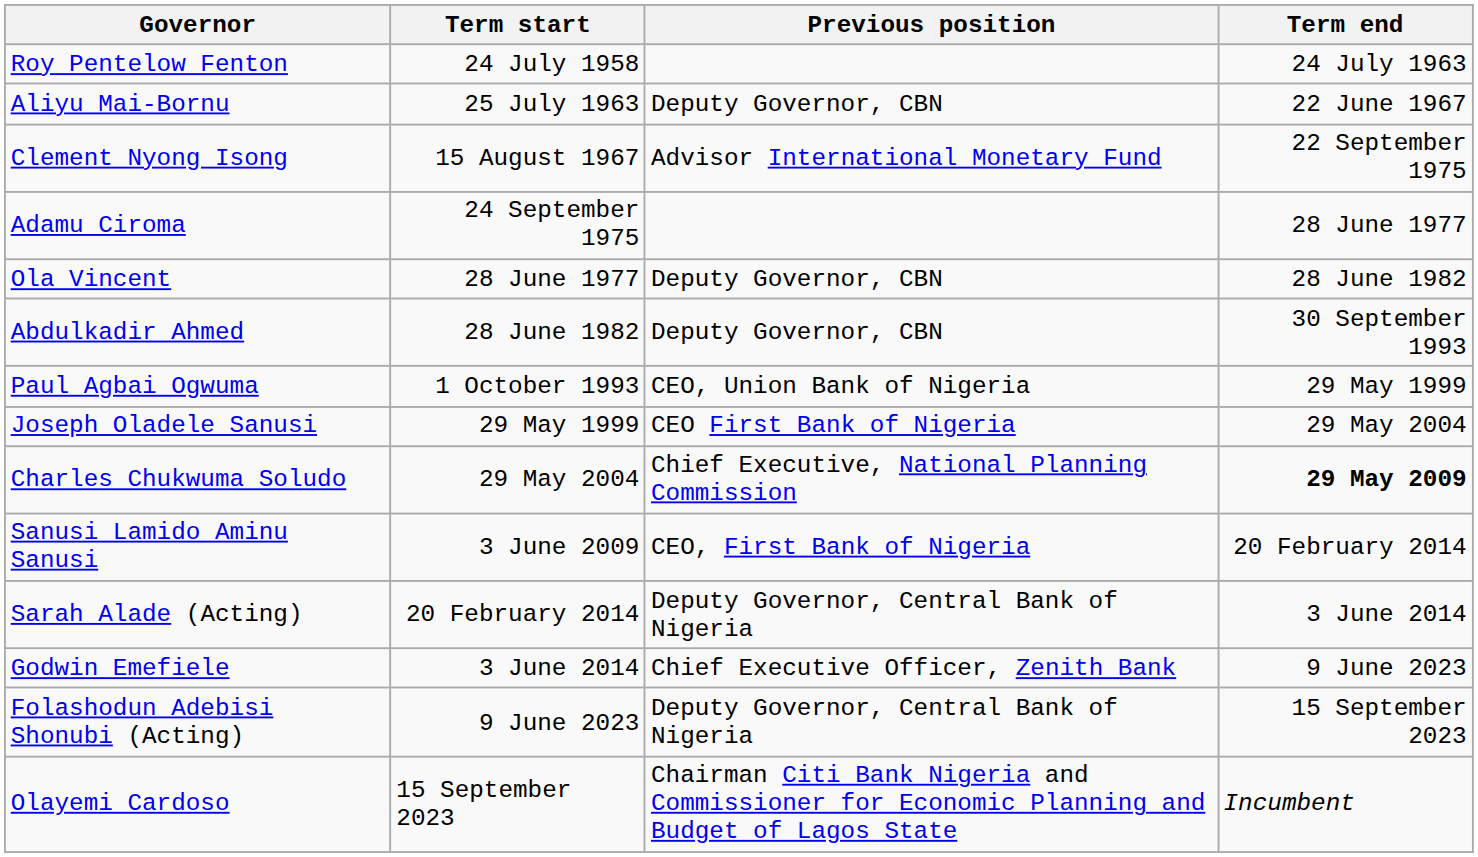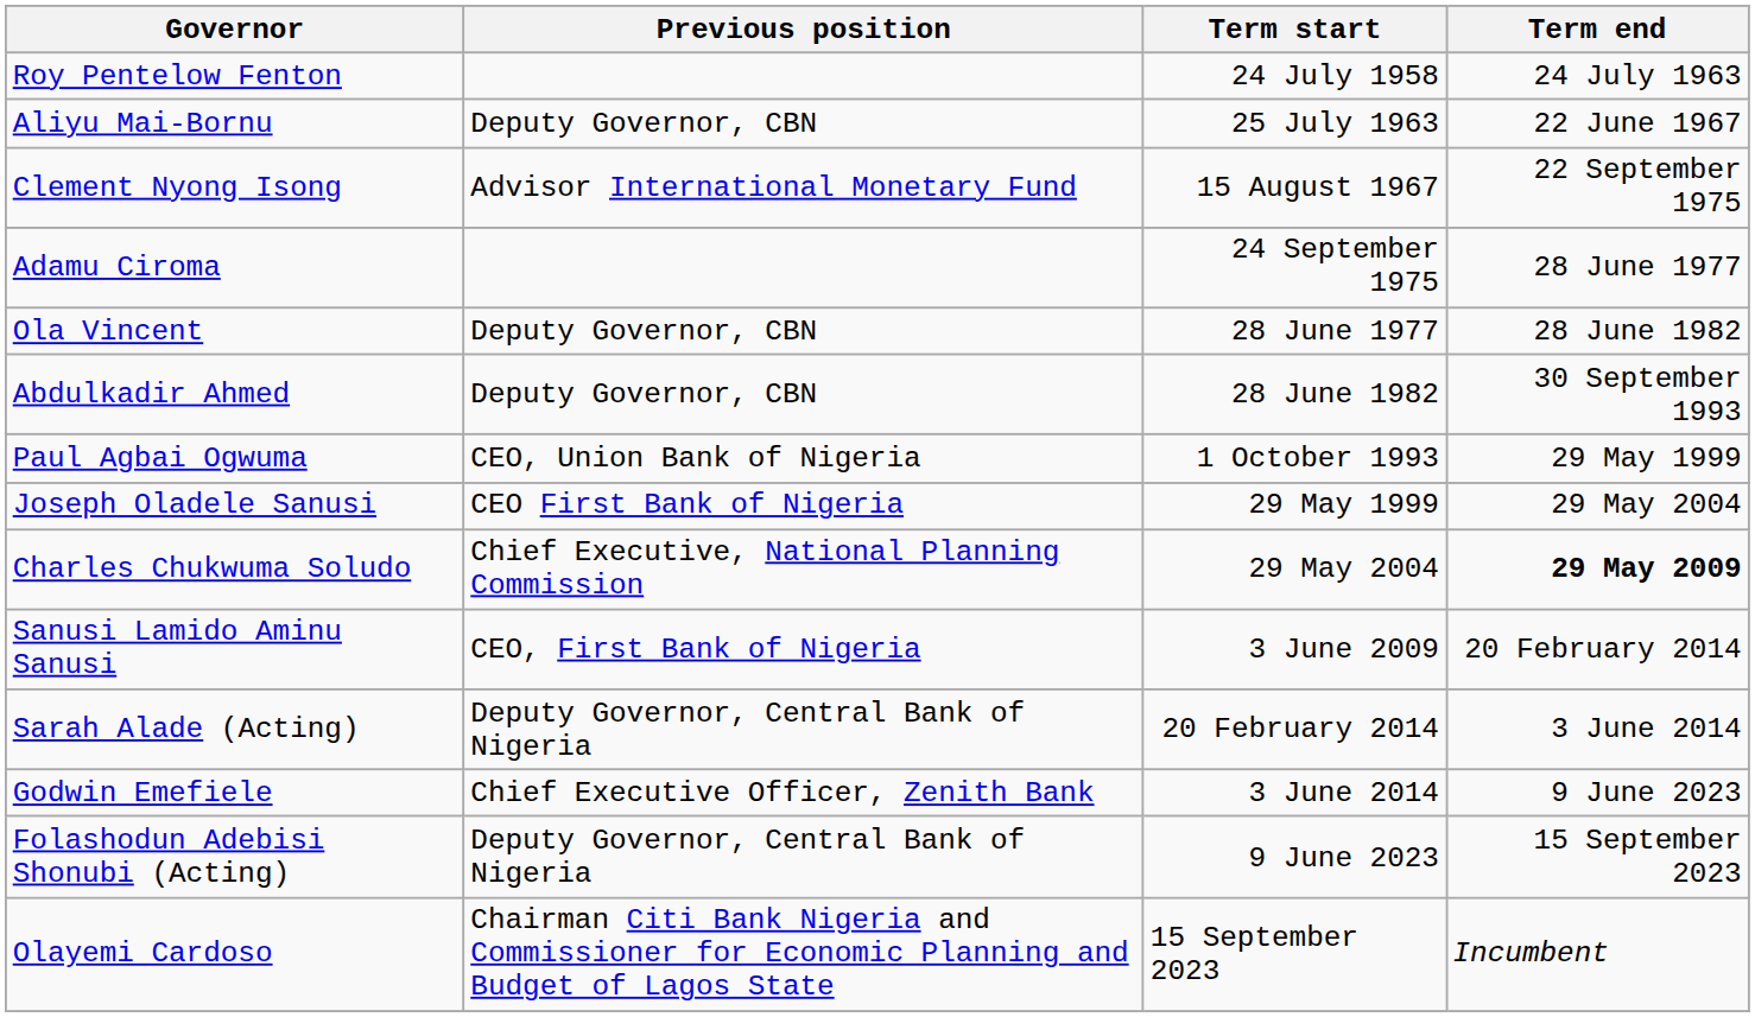columns swapped: Previous position <-> Term start
